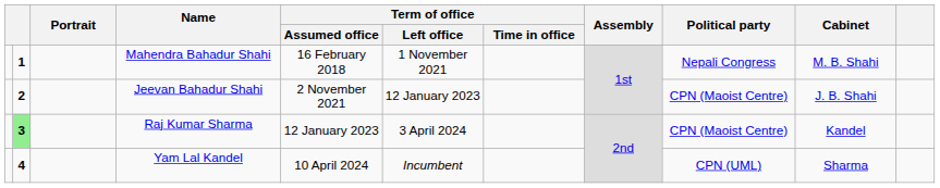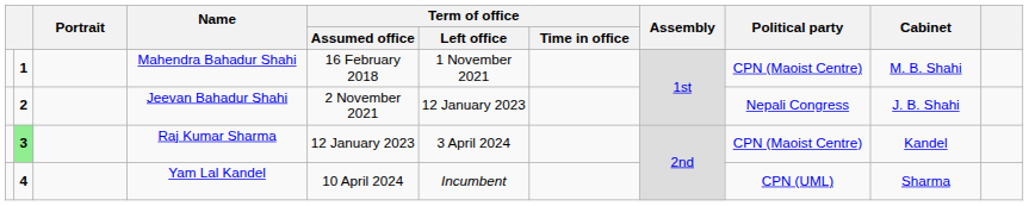Mahendra Bahadur Shahi | Political party: Nepali Congress -> CPN (Maoist Centre)
Jeevan Bahadur Shahi | Political party: CPN (Maoist Centre) -> Nepali Congress
